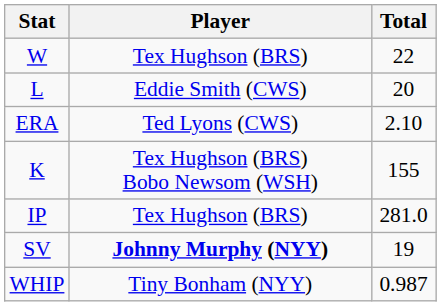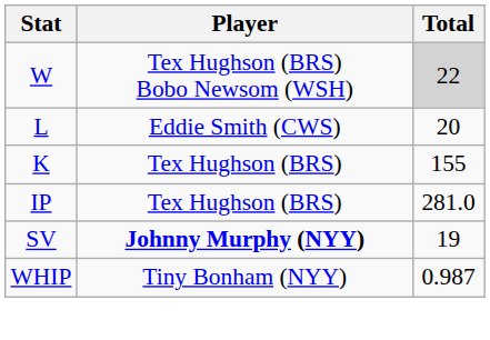W | Player: Tex Hughson (BRS) -> Tex Hughson (BRS) Bobo Newsom (WSH)
W | Total: no background -> lightgrey background
- row: ERA | Ted Lyons (CWS) | 2.10
K | Player: Tex Hughson (BRS) Bobo Newsom (WSH) -> Tex Hughson (BRS)
